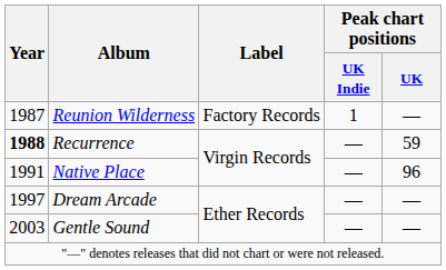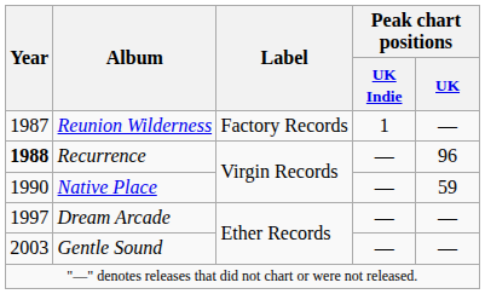Recurrence | Peak chart positions / UK: 59 -> 96
Native Place | Year: 1991 -> 1990
Native Place | Peak chart positions / UK: 96 -> 59
